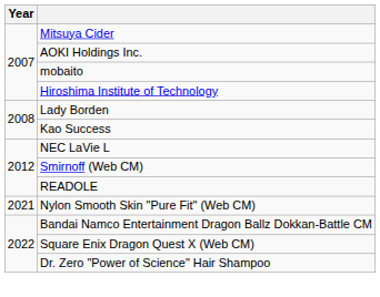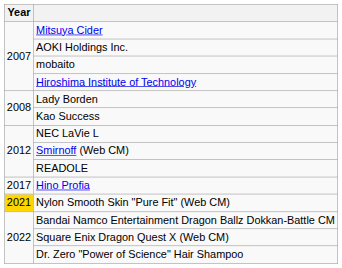+ row: 2017 | Hino Profia
Nylon Smooth Skin "Pure Fit" (Web CM) | Year: no background -> gold background
